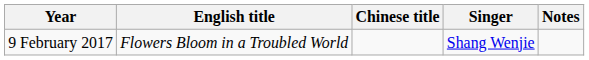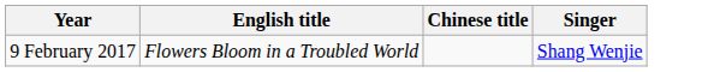- column: Notes
